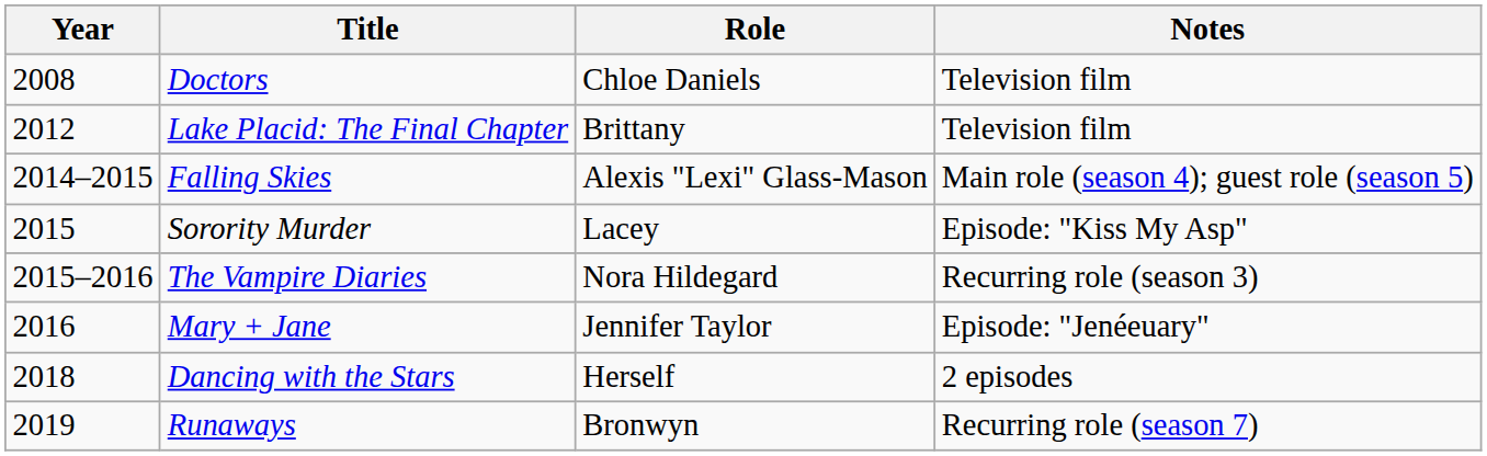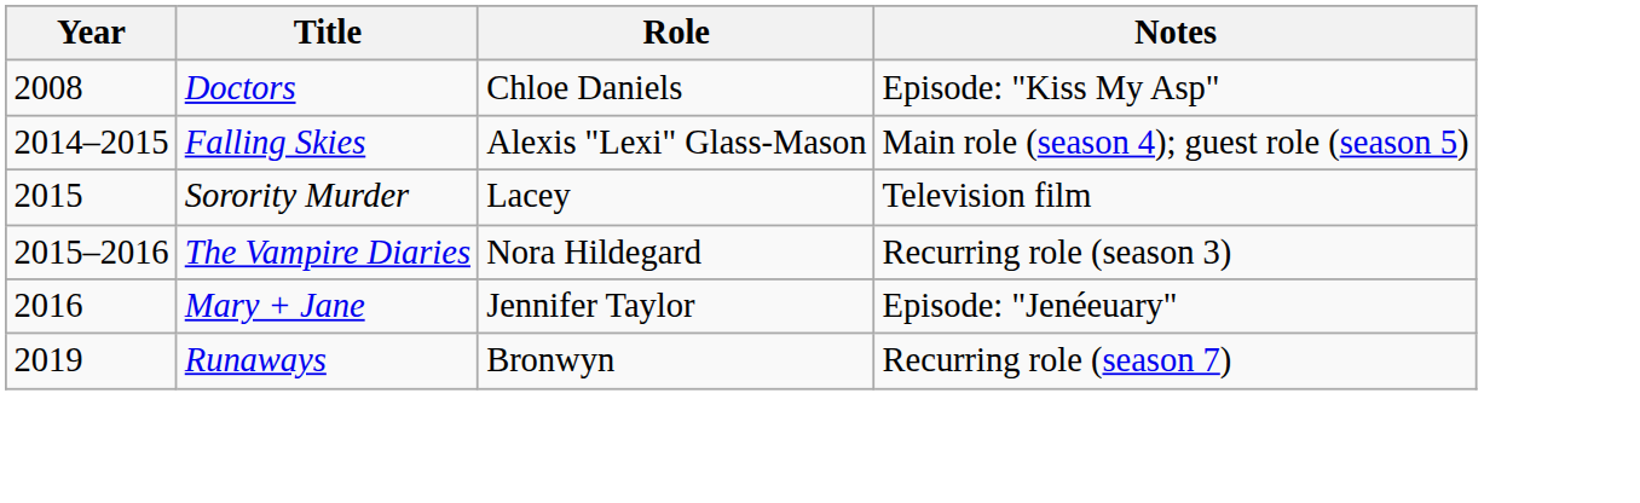Doctors | Notes: Television film -> Episode: "Kiss My Asp"
- row: 2012 | Lake Placid: The Final Chapter | Brittany | Television film
Sorority Murder | Notes: Episode: "Kiss My Asp" -> Television film
- row: 2018 | Dancing with the Stars | Herself | 2 episodes
